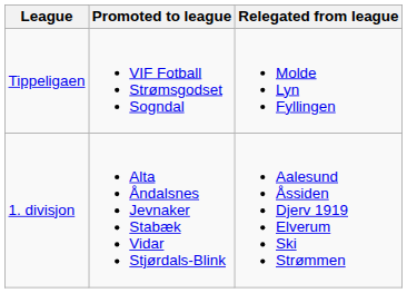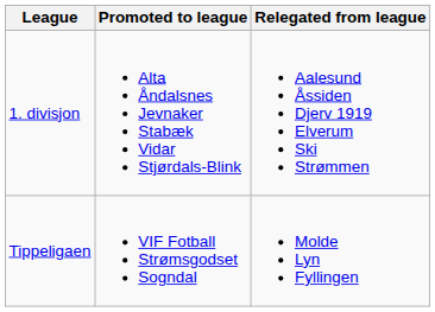rows swapped: Tippeligaen <-> 1. divisjon
